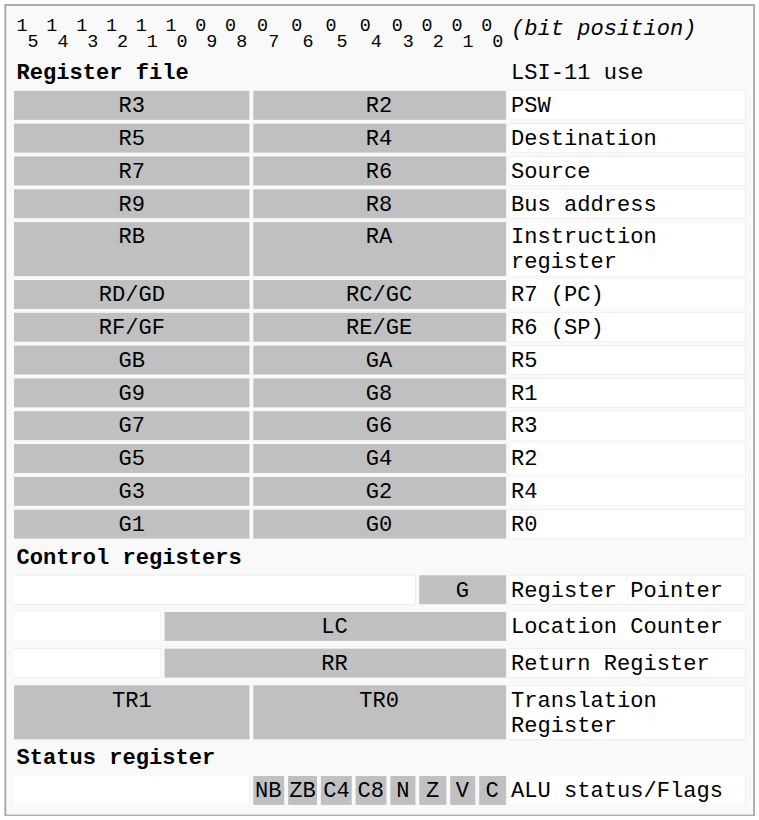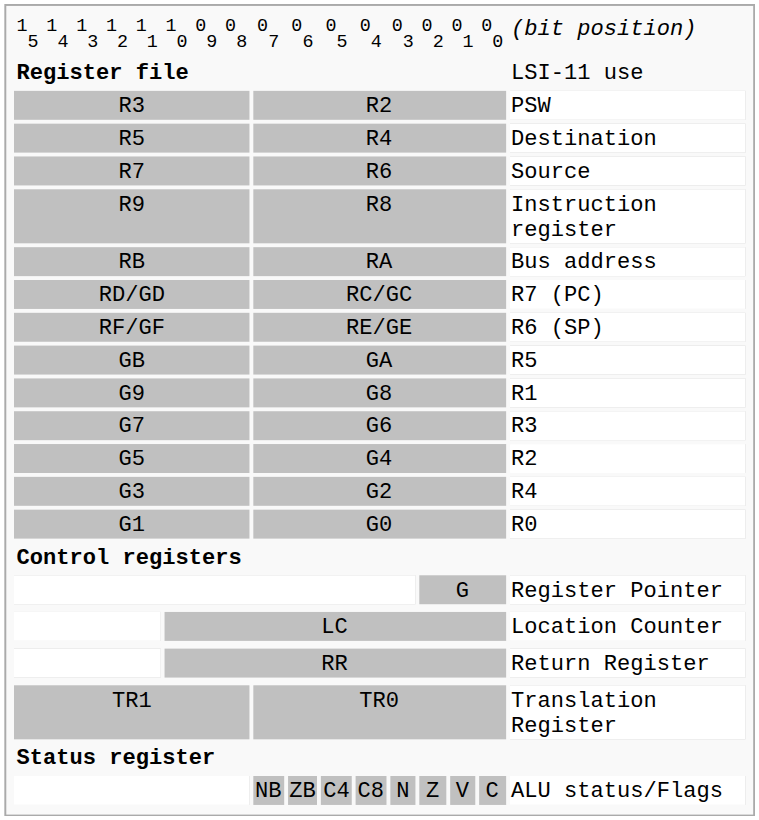R9 | column 17: Bus address -> Instruction register
RB | column 17: Instruction register -> Bus address
